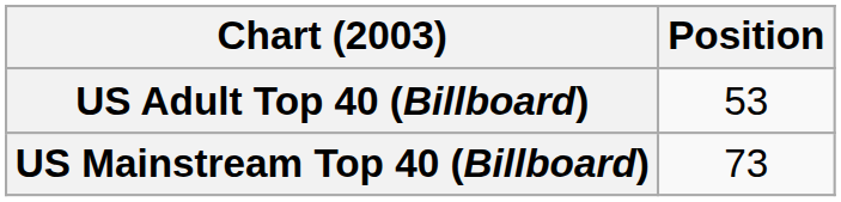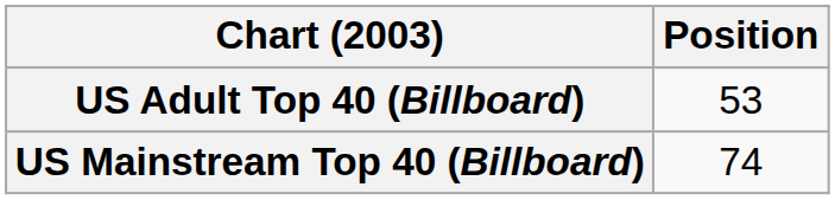US Mainstream Top 40 (Billboard) | Position: 73 -> 74
